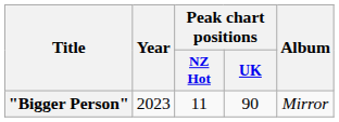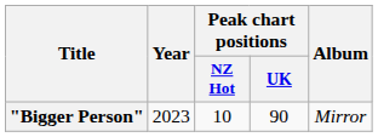"Bigger Person" | Peak chart positions / NZ Hot: 11 -> 10
